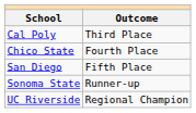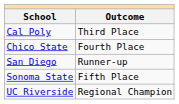San Diego | Outcome: Fifth Place -> Runner-up
Sonoma State | Outcome: Runner-up -> Fifth Place
